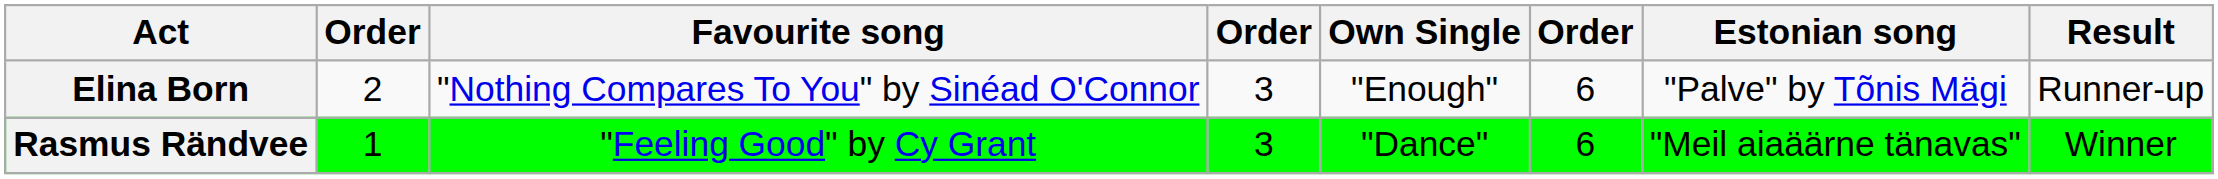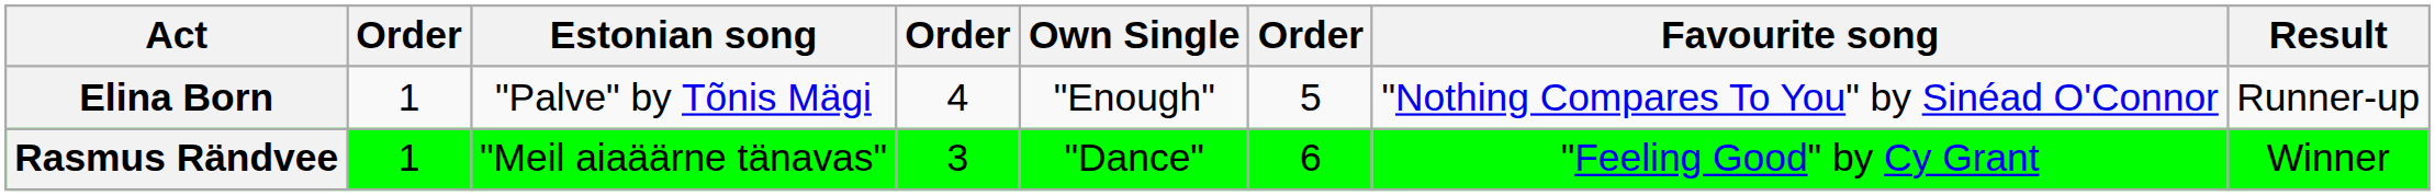columns swapped: Favourite song <-> Estonian song
Elina Born | column 2: 2 -> 1
Elina Born | column 4: 3 -> 4
Elina Born | column 6: 6 -> 5
